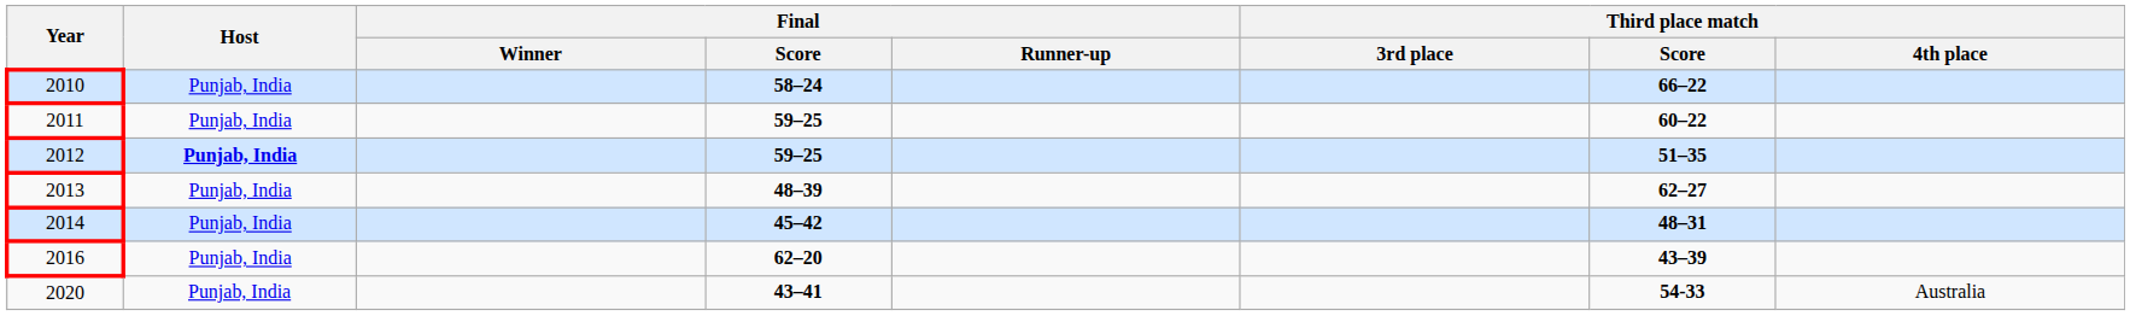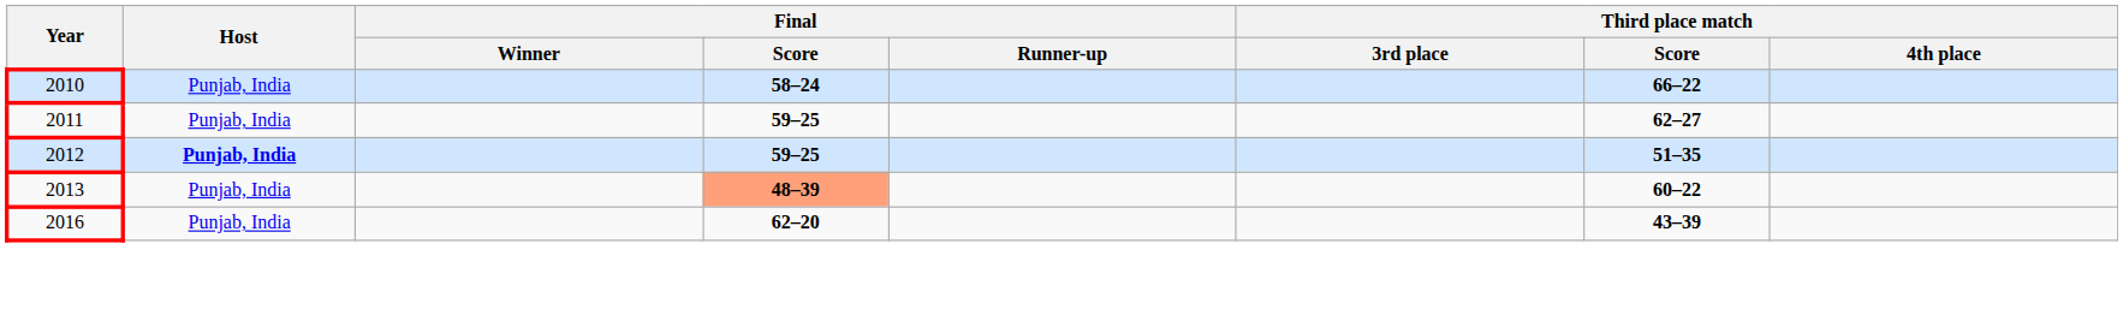2011 | Third place match / Score: 60–22 -> 62–27
2013 | Final / Score: no background -> lightsalmon background
2013 | Third place match / Score: 62–27 -> 60–22
- row: 2014 | Punjab, India | 45–42 | 48–31
- row: 2020 | Punjab, India | 43–41 | 54-33 | Australia
